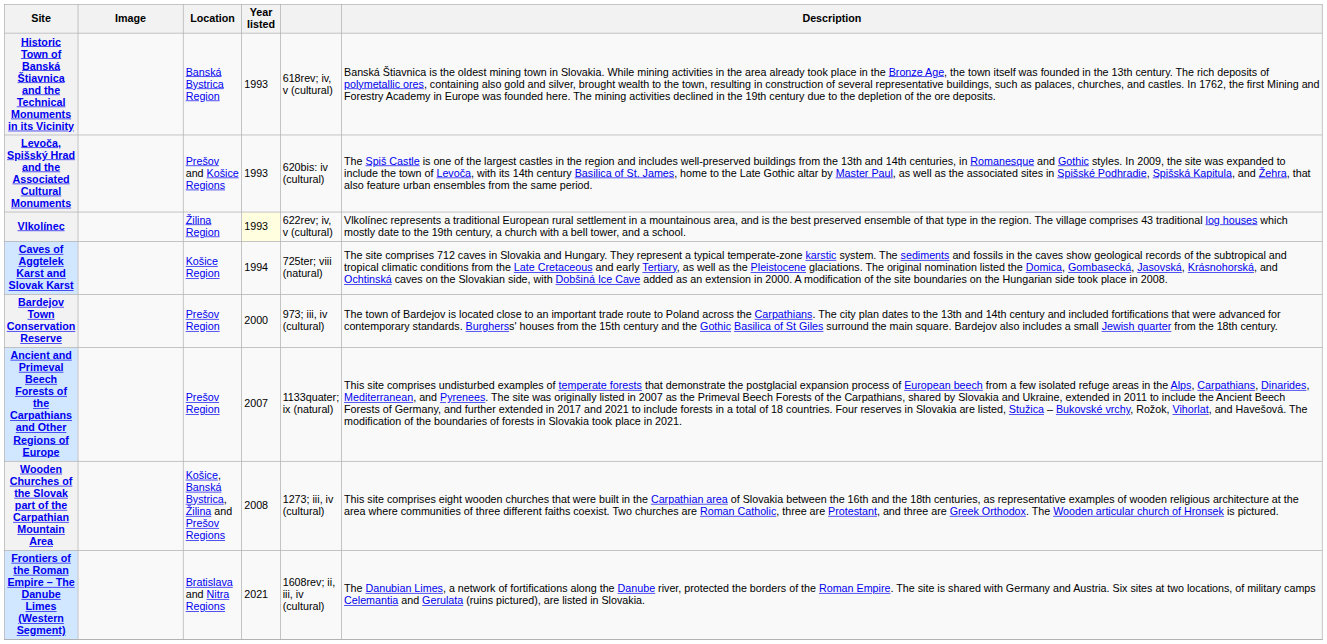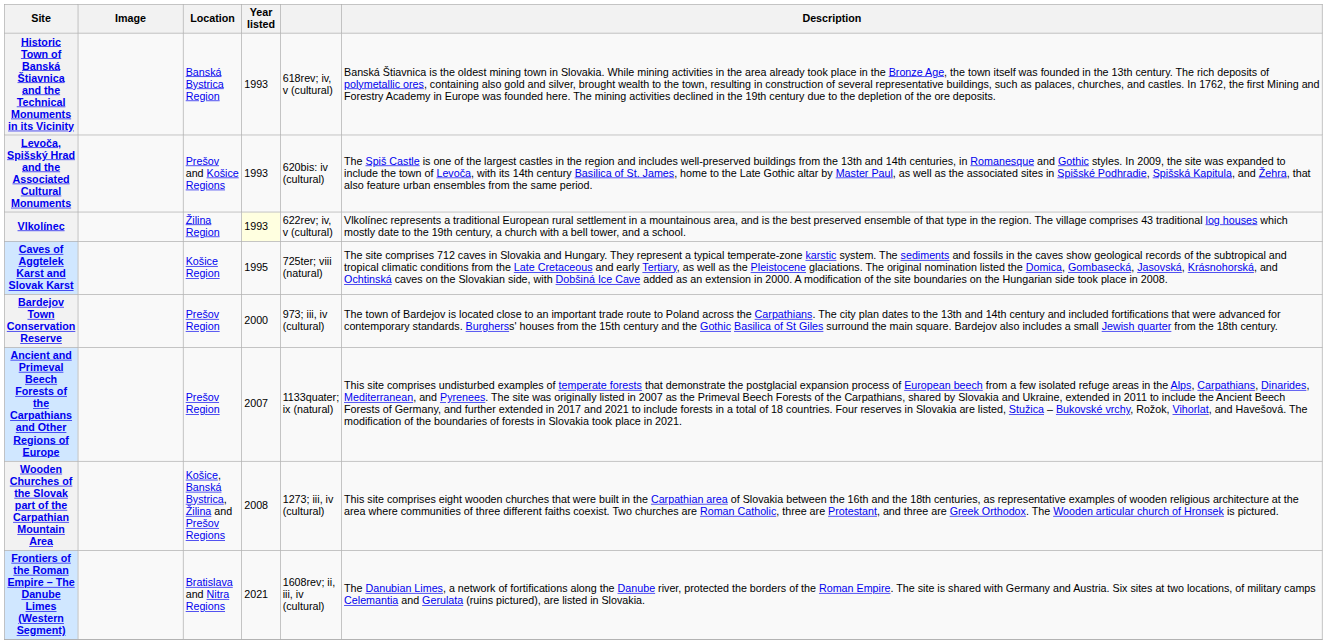Caves of Aggtelek Karst and Slovak Karst | Year listed: 1994 -> 1995
